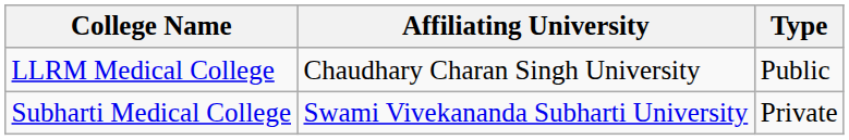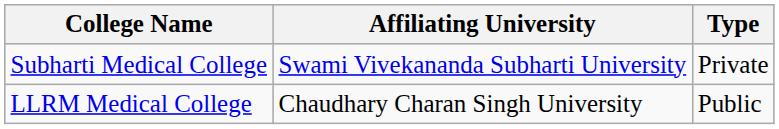rows swapped: Subharti Medical College <-> LLRM Medical College
